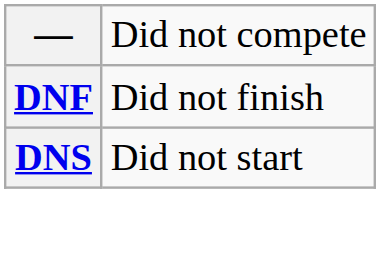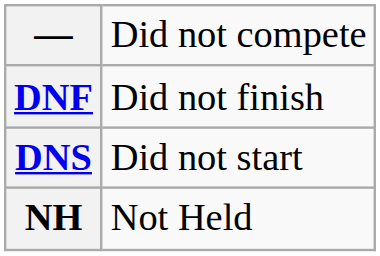+ row: NH | Not Held
